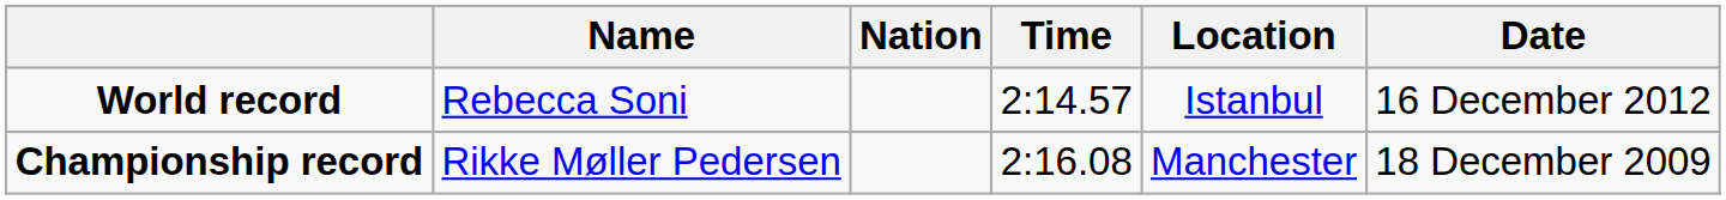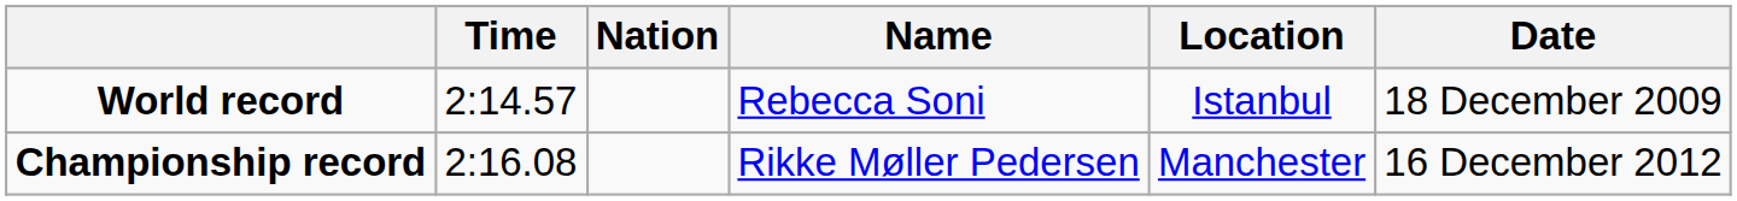columns swapped: Name <-> Time
World record | Date: 16 December 2012 -> 18 December 2009
Championship record | Date: 18 December 2009 -> 16 December 2012
